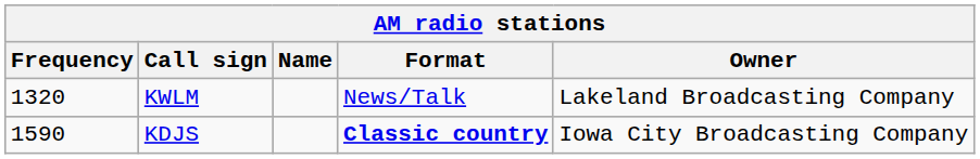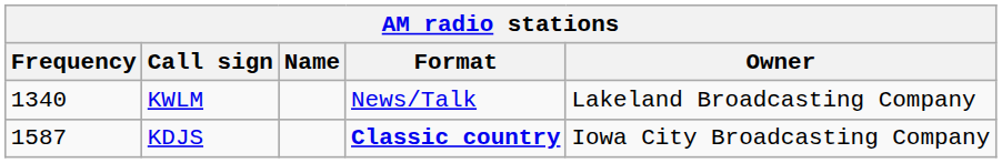KWLM | Frequency: 1320 -> 1340
KDJS | Frequency: 1590 -> 1587
